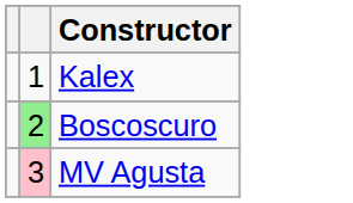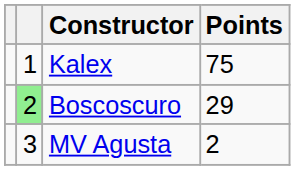+ column: Points | 75 | 29 | 2
MV Agusta | column 2: pink background -> no background
